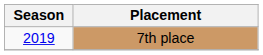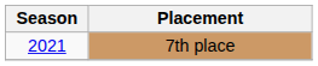7th place | Season: 2019 -> 2021
